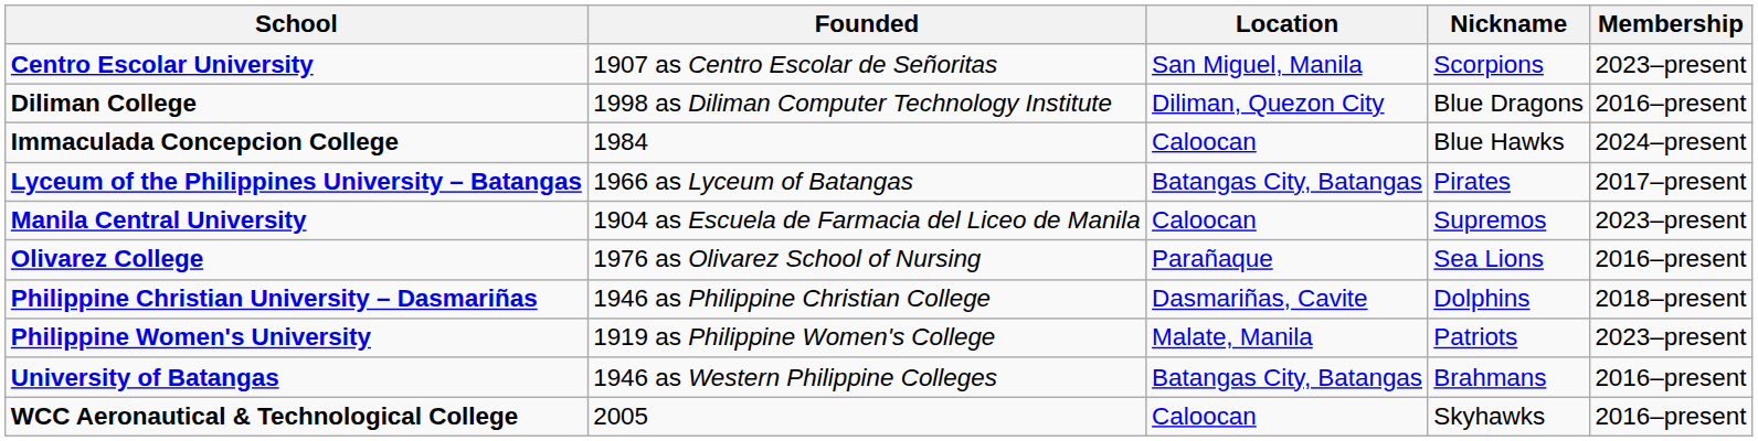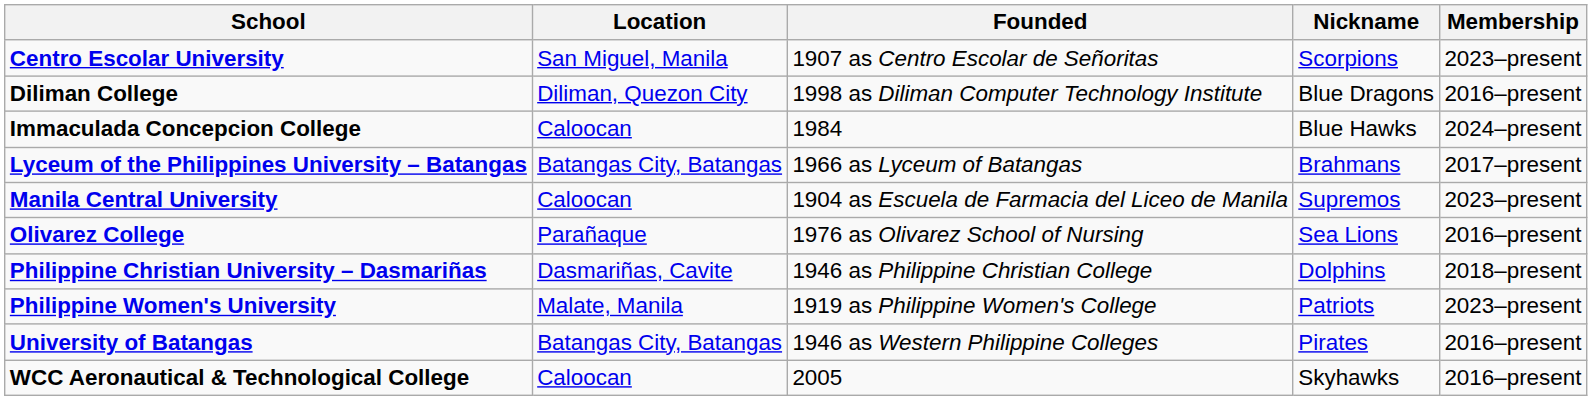columns swapped: Location <-> Founded
Lyceum of the Philippines University – Batangas | Nickname: Pirates -> Brahmans
University of Batangas | Nickname: Brahmans -> Pirates
